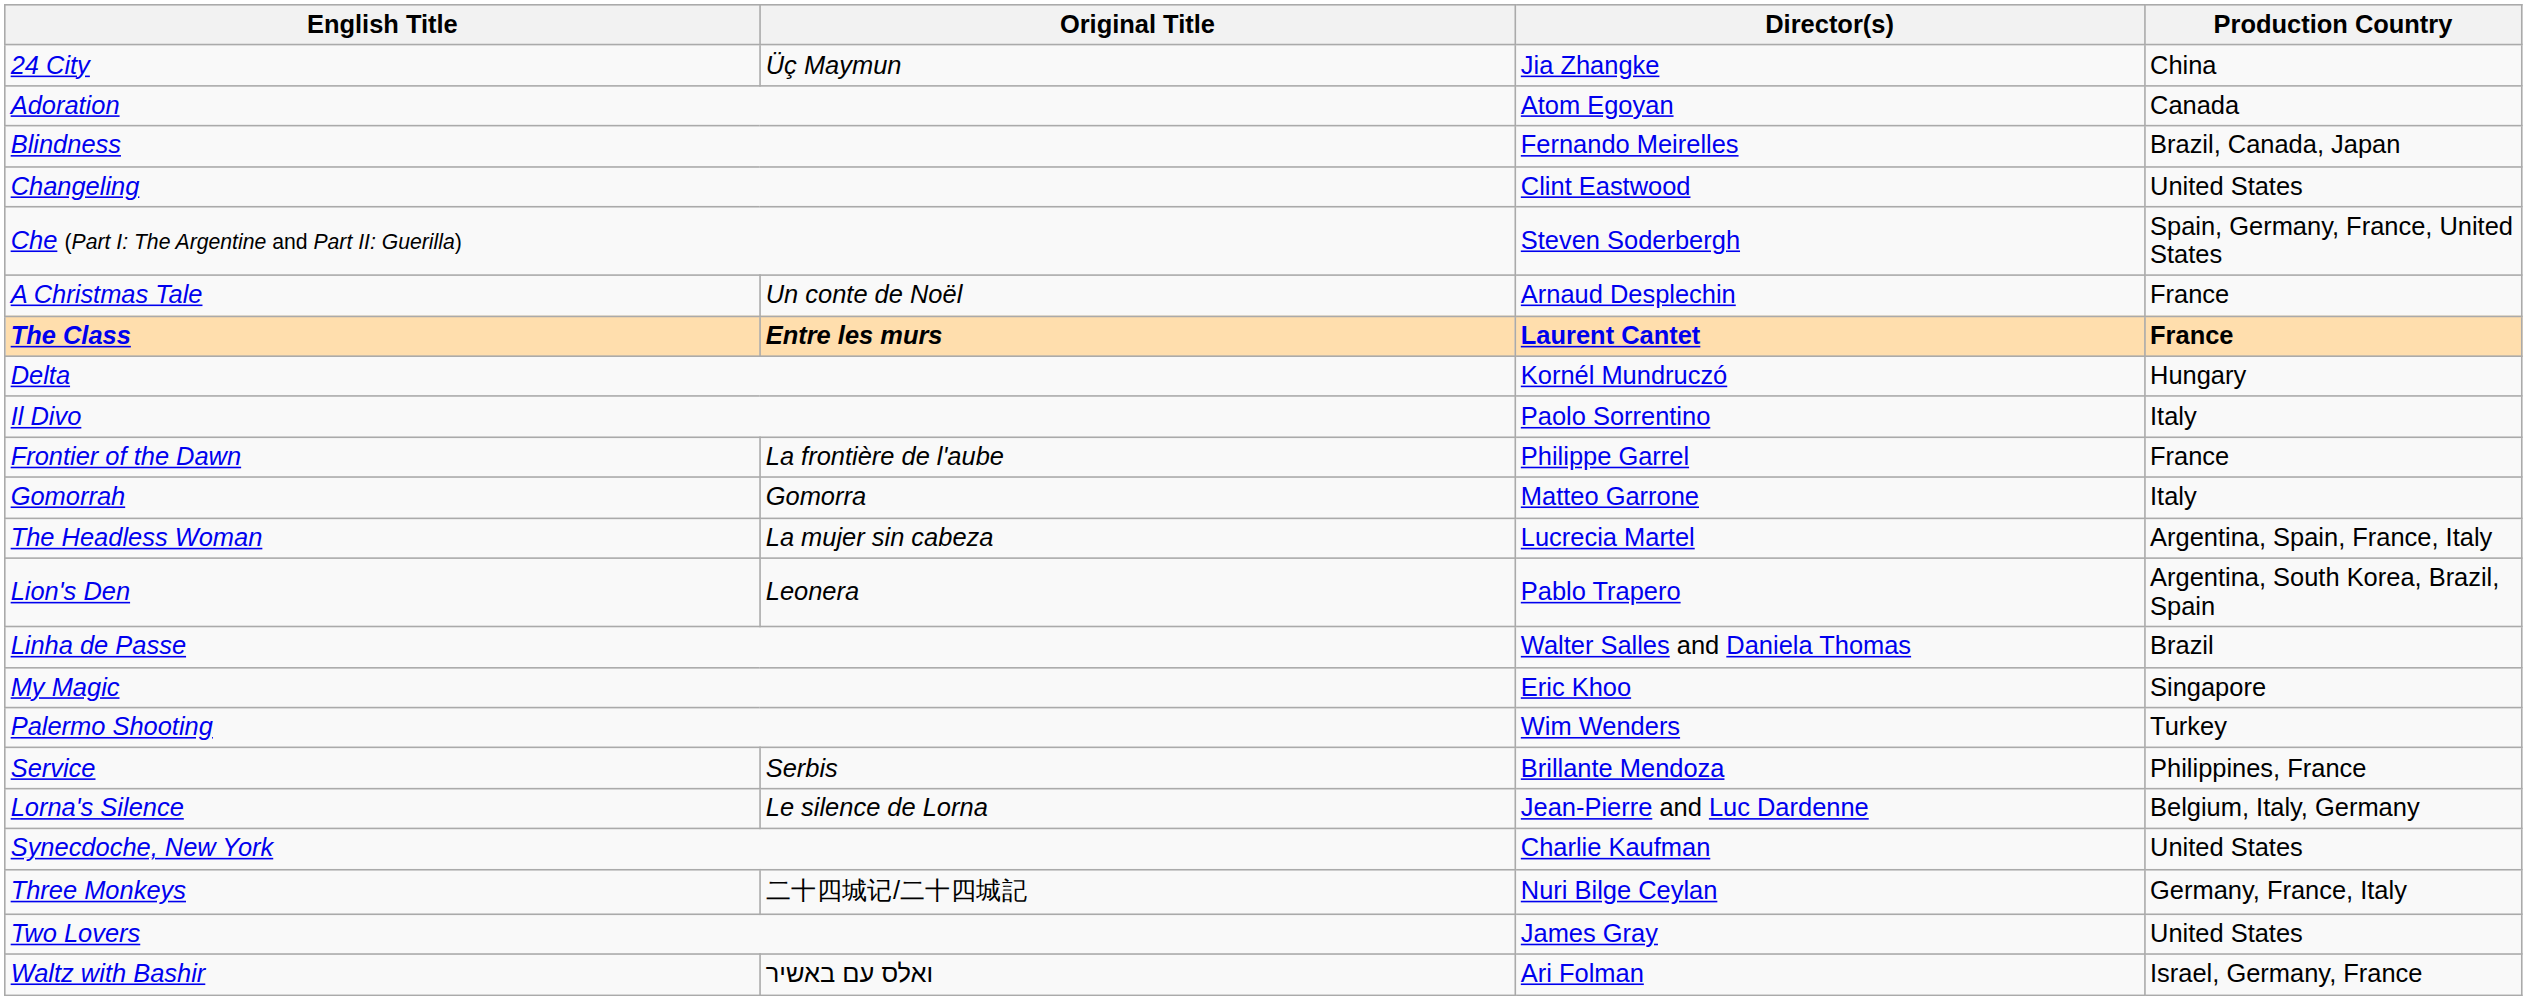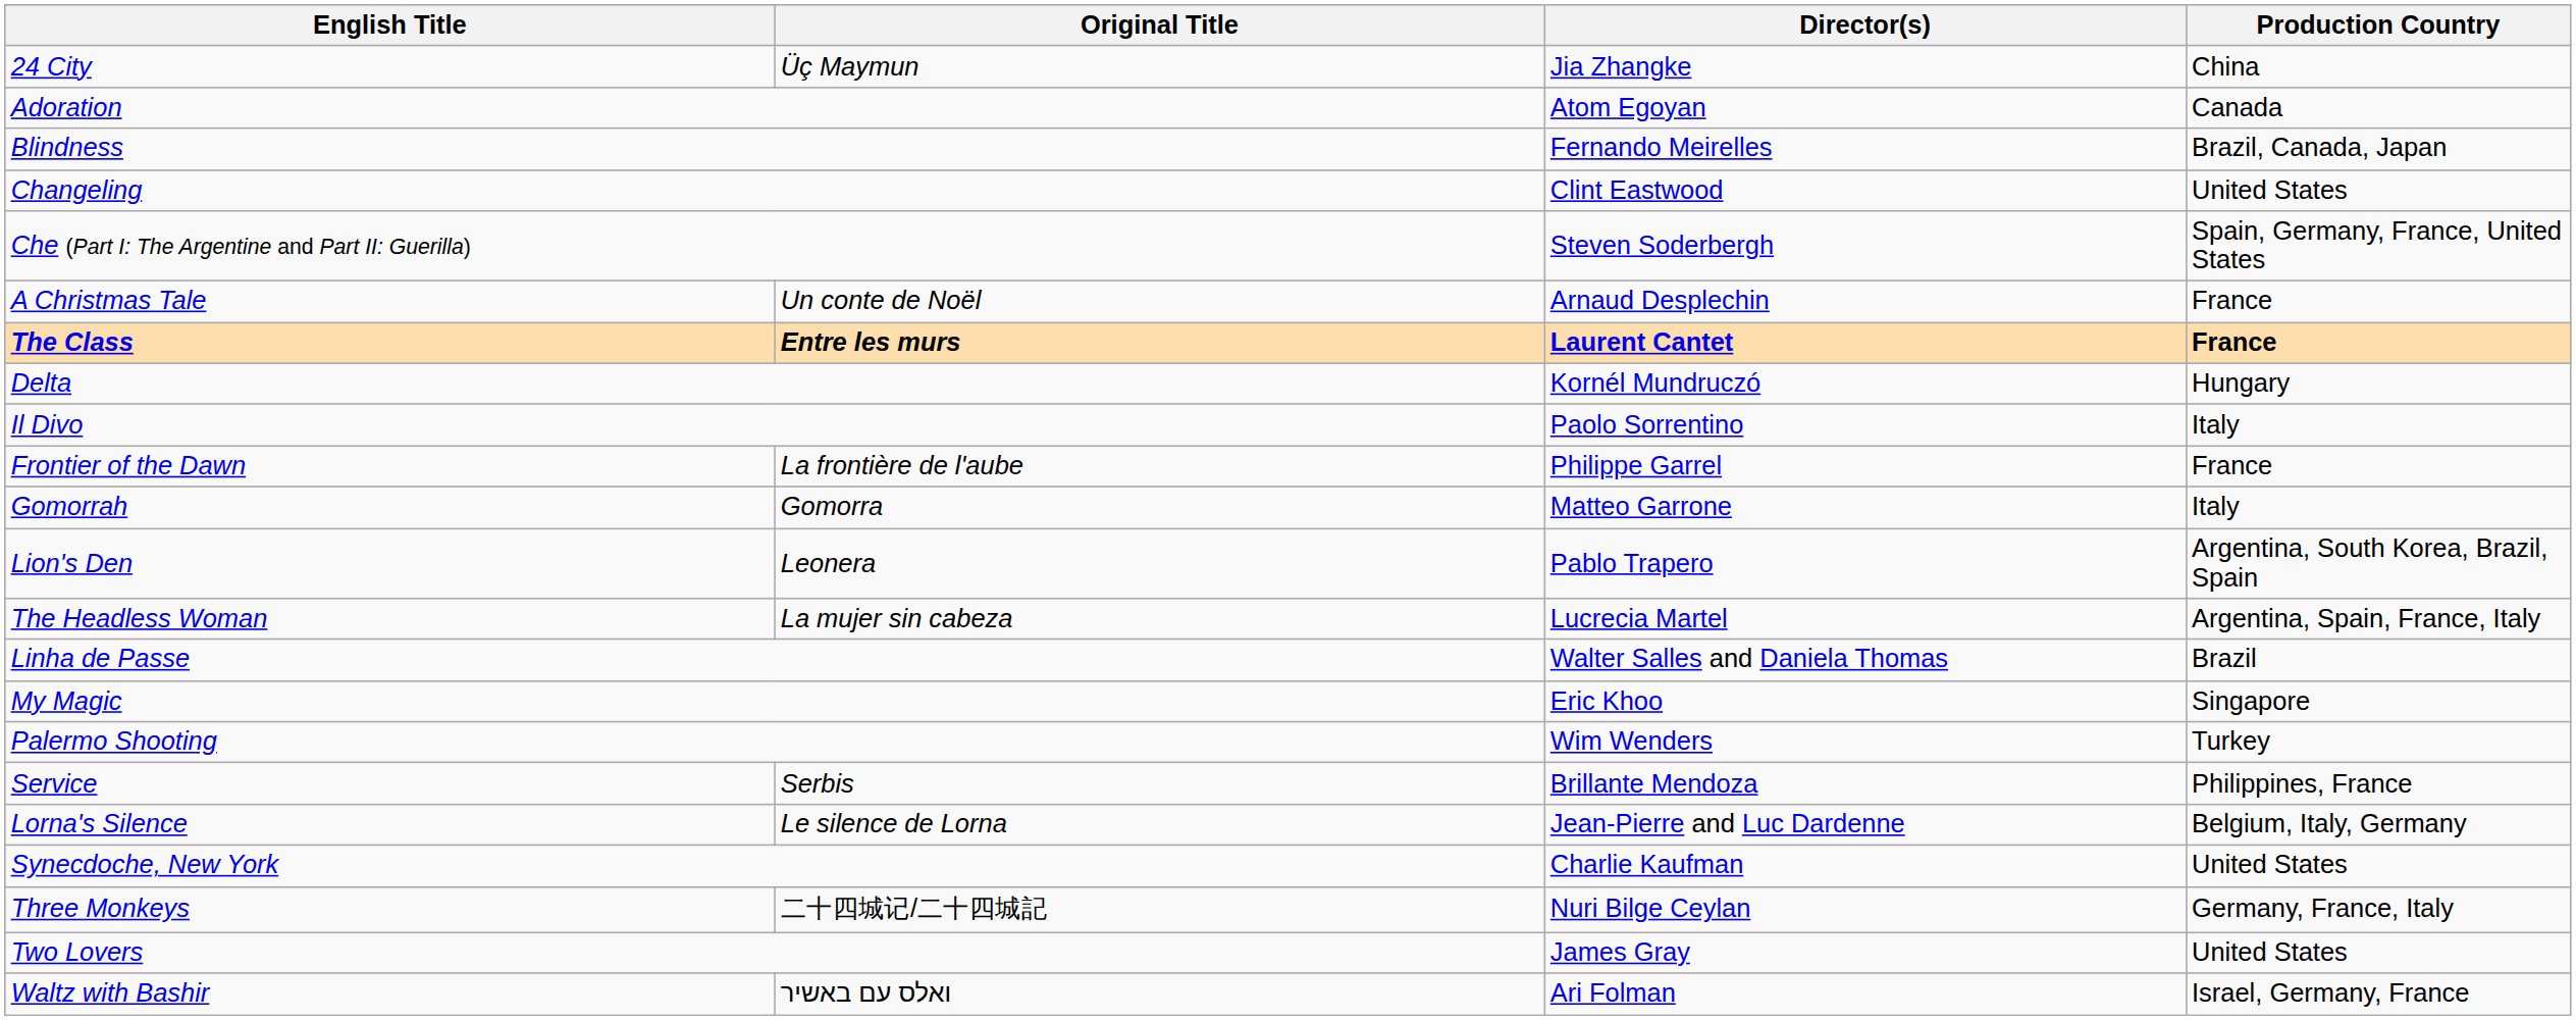rows swapped: The Headless Woman <-> Lion's Den
